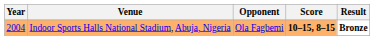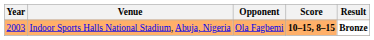Indoor Sports Halls National Stadium, Abuja, Nigeria | Year: 2004 -> 2003
